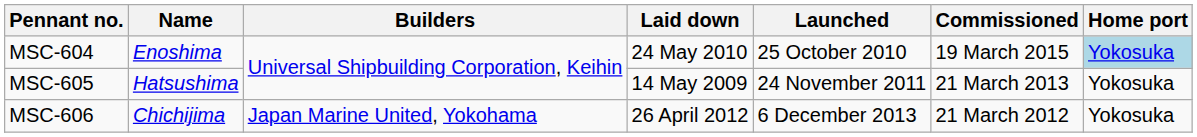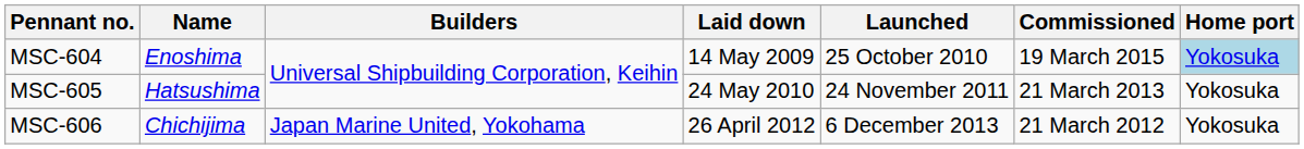MSC-604 | Laid down: 24 May 2010 -> 14 May 2009
MSC-605 | Laid down: 14 May 2009 -> 24 May 2010
